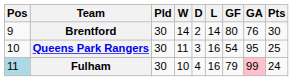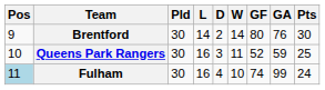columns swapped: W <-> L
Queens Park Rangers | GF: 54 -> 52
Queens Park Rangers | GA: 95 -> 59
Fulham | GF: 79 -> 74
Fulham | GA: pink background -> no background
